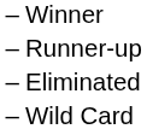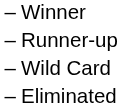rows swapped: Wild Card <-> Eliminated
